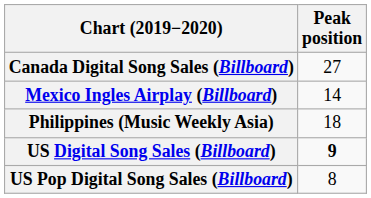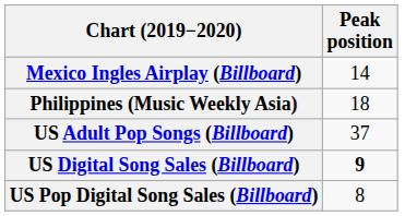- row: Canada Digital Song Sales (Billboard) | 27
+ row: US Adult Pop Songs (Billboard) | 37
